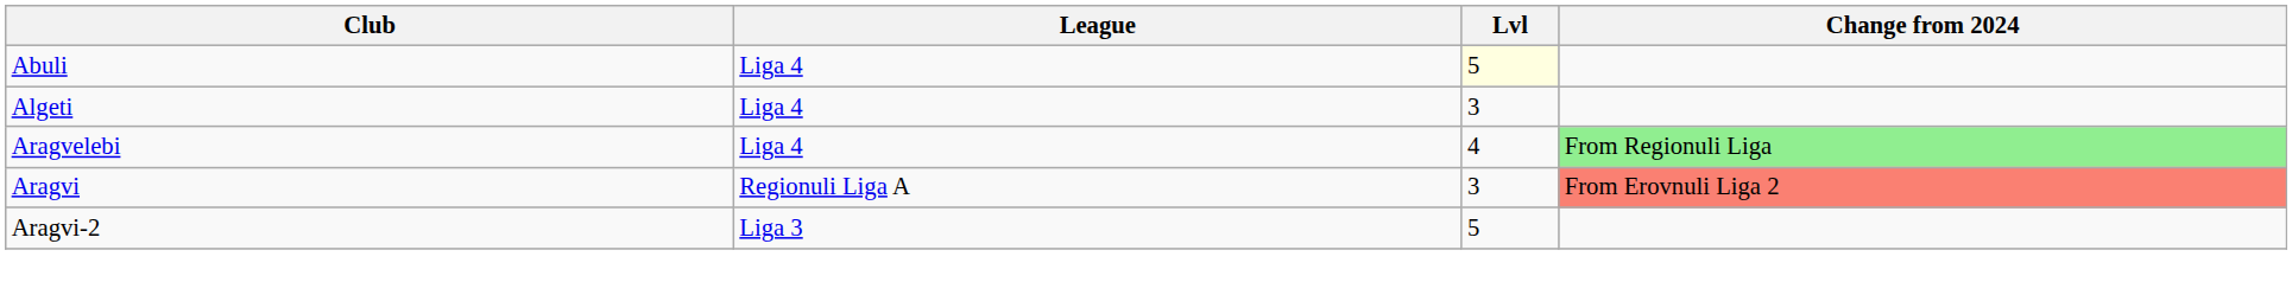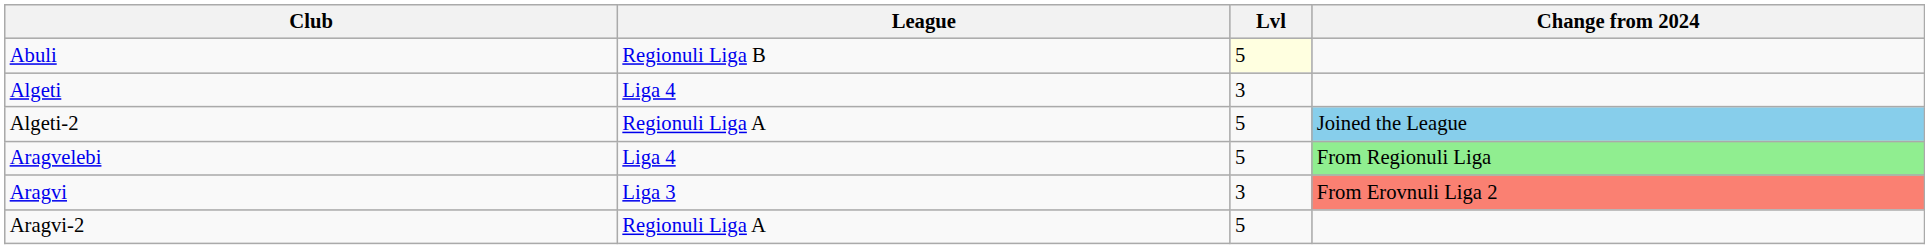Abuli | League: Liga 4 -> Regionuli Liga B
+ row: Algeti-2 | Regionuli Liga A | 5 | Joined the League
Aragvelebi | Lvl: 4 -> 5
Aragvi | League: Regionuli Liga A -> Liga 3
Aragvi-2 | League: Liga 3 -> Regionuli Liga A
